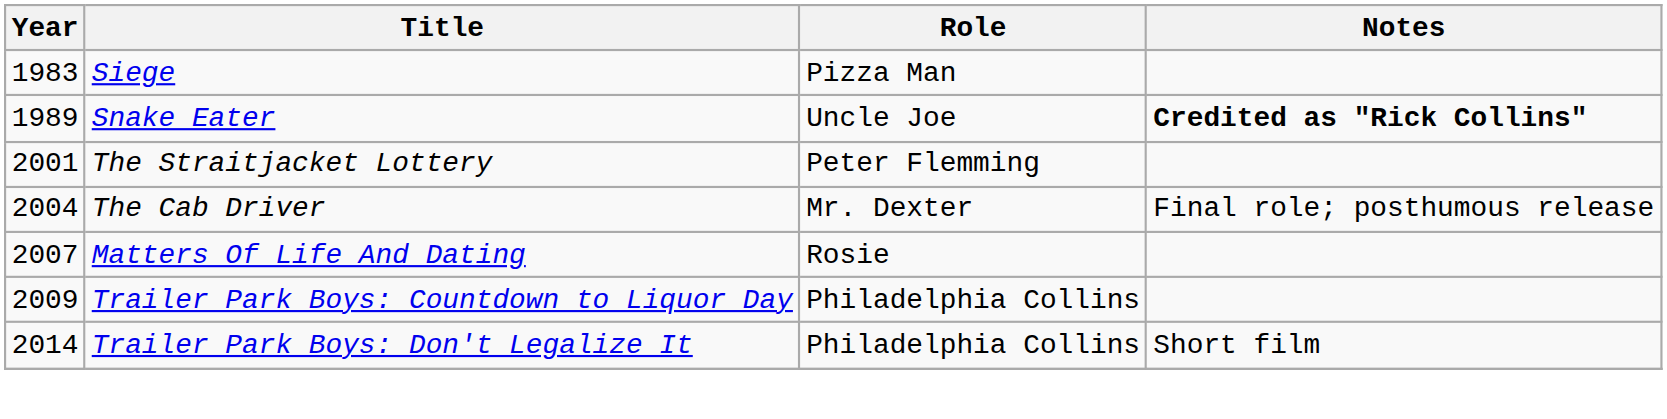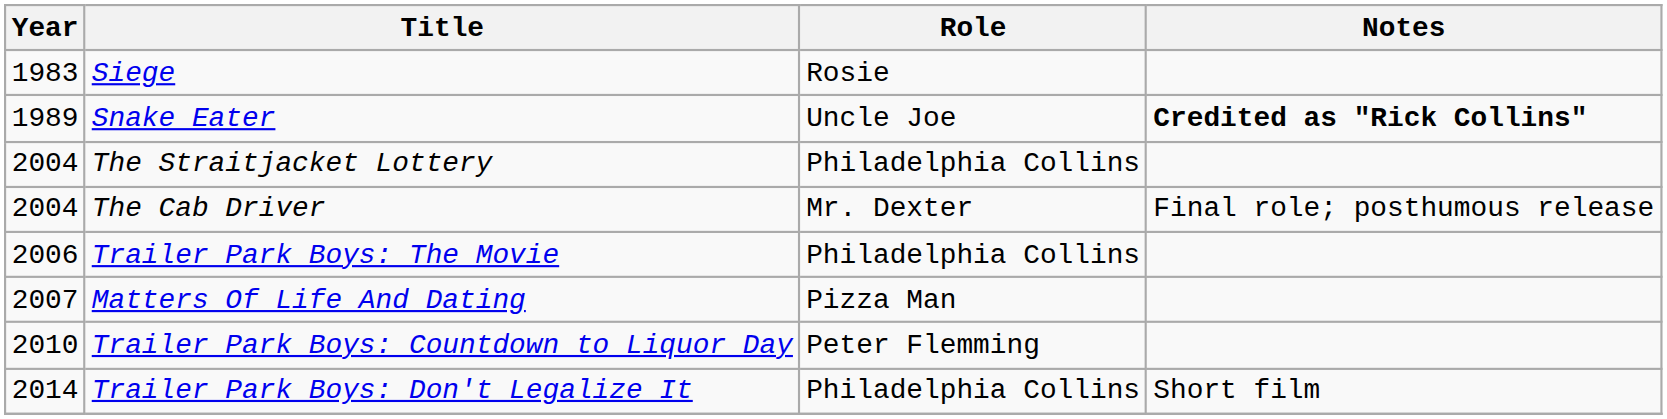Siege | Role: Pizza Man -> Rosie
The Straitjacket Lottery | Year: 2001 -> 2004
The Straitjacket Lottery | Role: Peter Flemming -> Philadelphia Collins
+ row: 2006 | Trailer Park Boys: The Movie | Philadelphia Collins
Matters Of Life And Dating | Role: Rosie -> Pizza Man
Trailer Park Boys: Countdown to Liquor Day | Year: 2009 -> 2010
Trailer Park Boys: Countdown to Liquor Day | Role: Philadelphia Collins -> Peter Flemming
